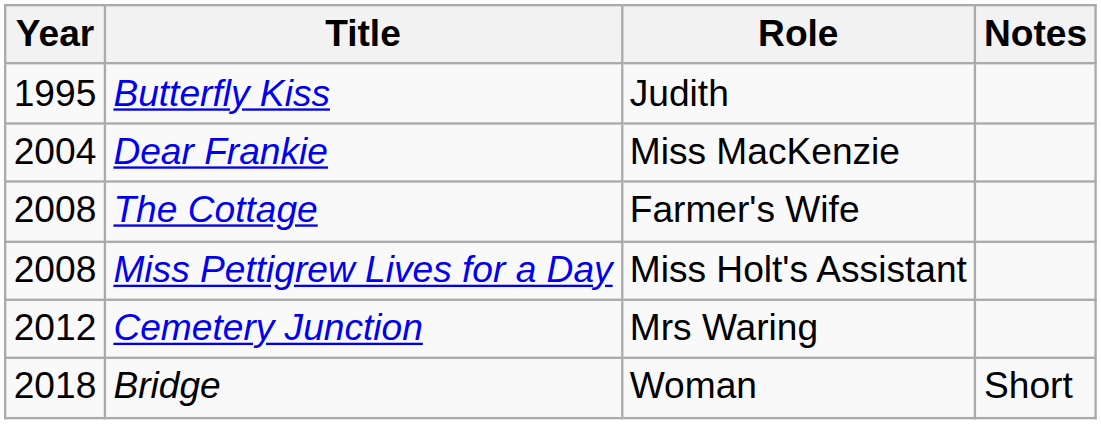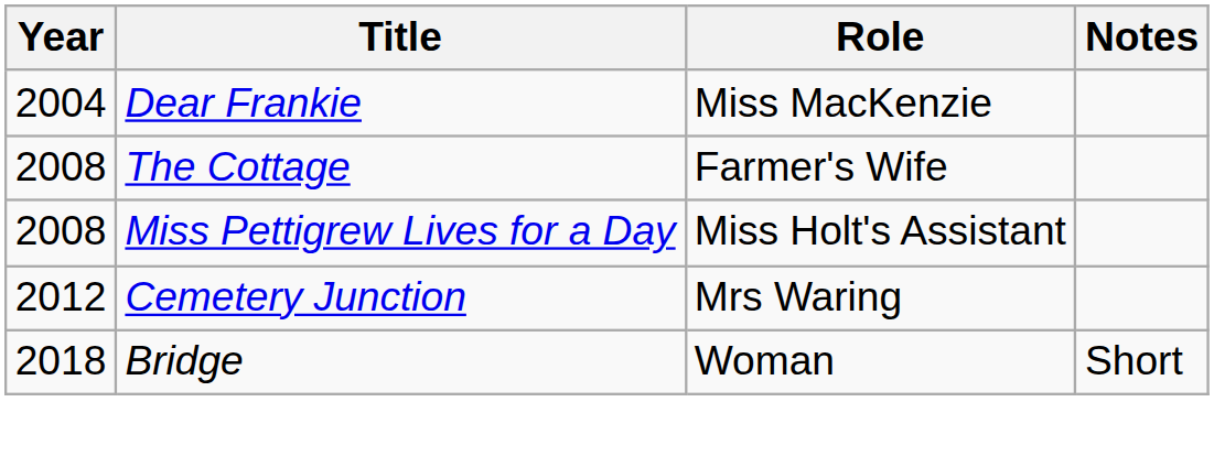- row: 1995 | Butterfly Kiss | Judith
